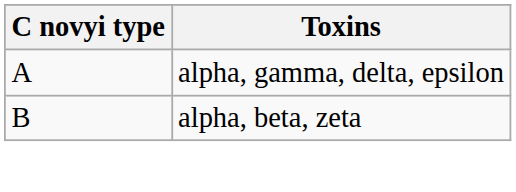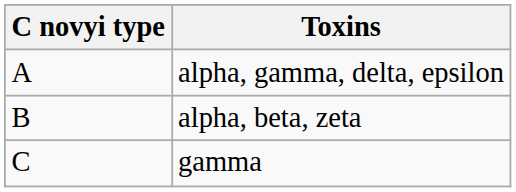+ row: C | gamma
